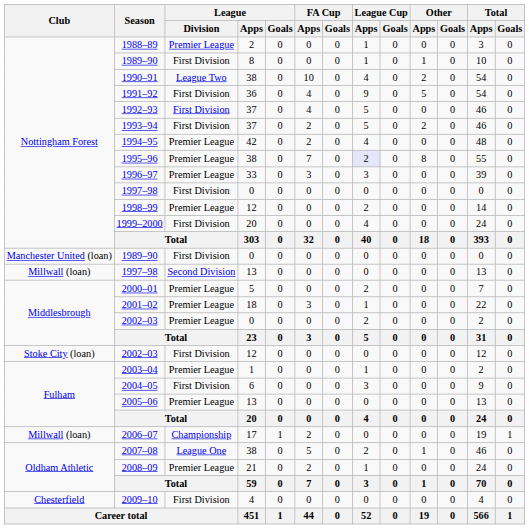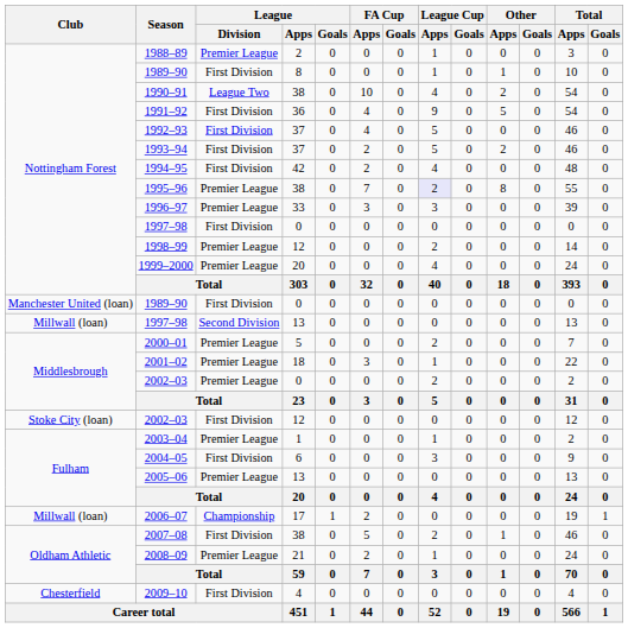1994–95 | League / Division: Premier League -> First Division
1999–2000 | League / Division: First Division -> Premier League
2007–08 | League / Division: League One -> First Division
